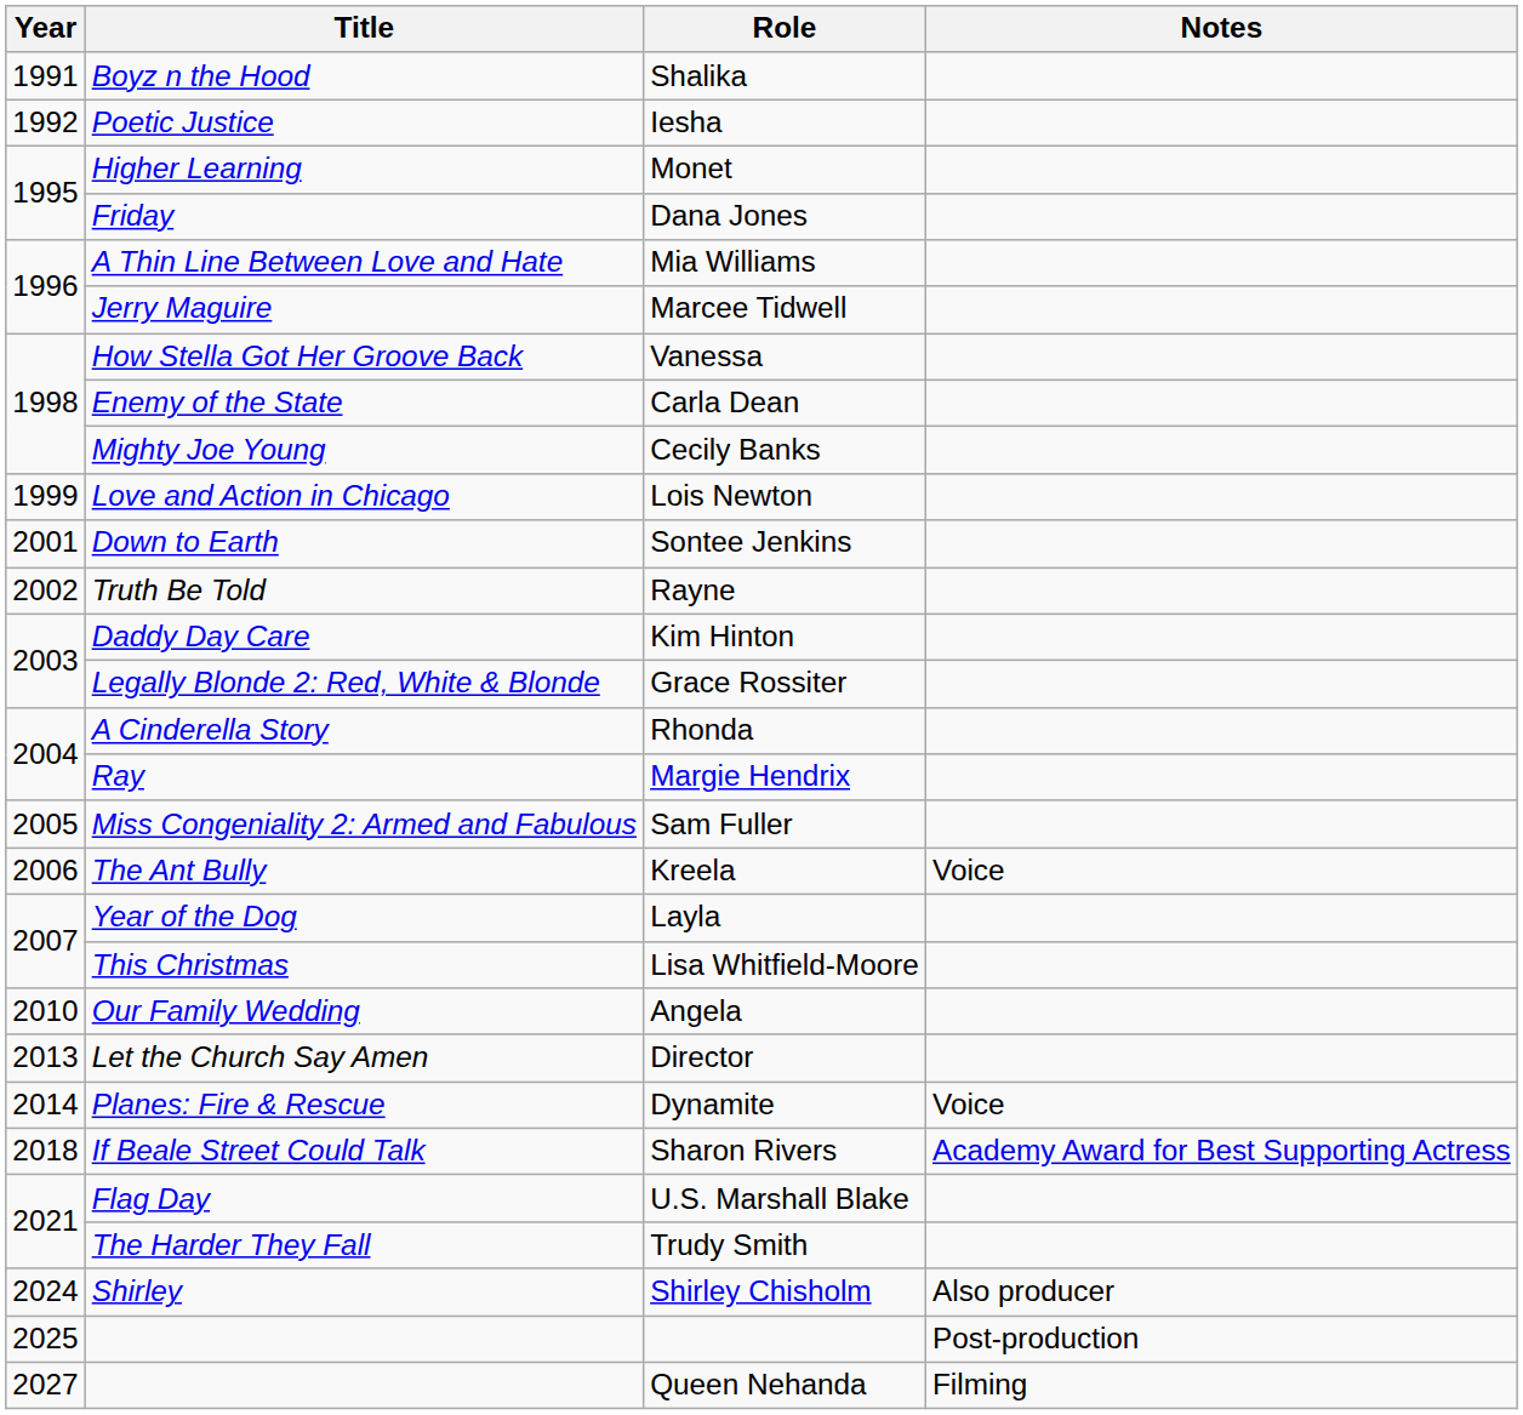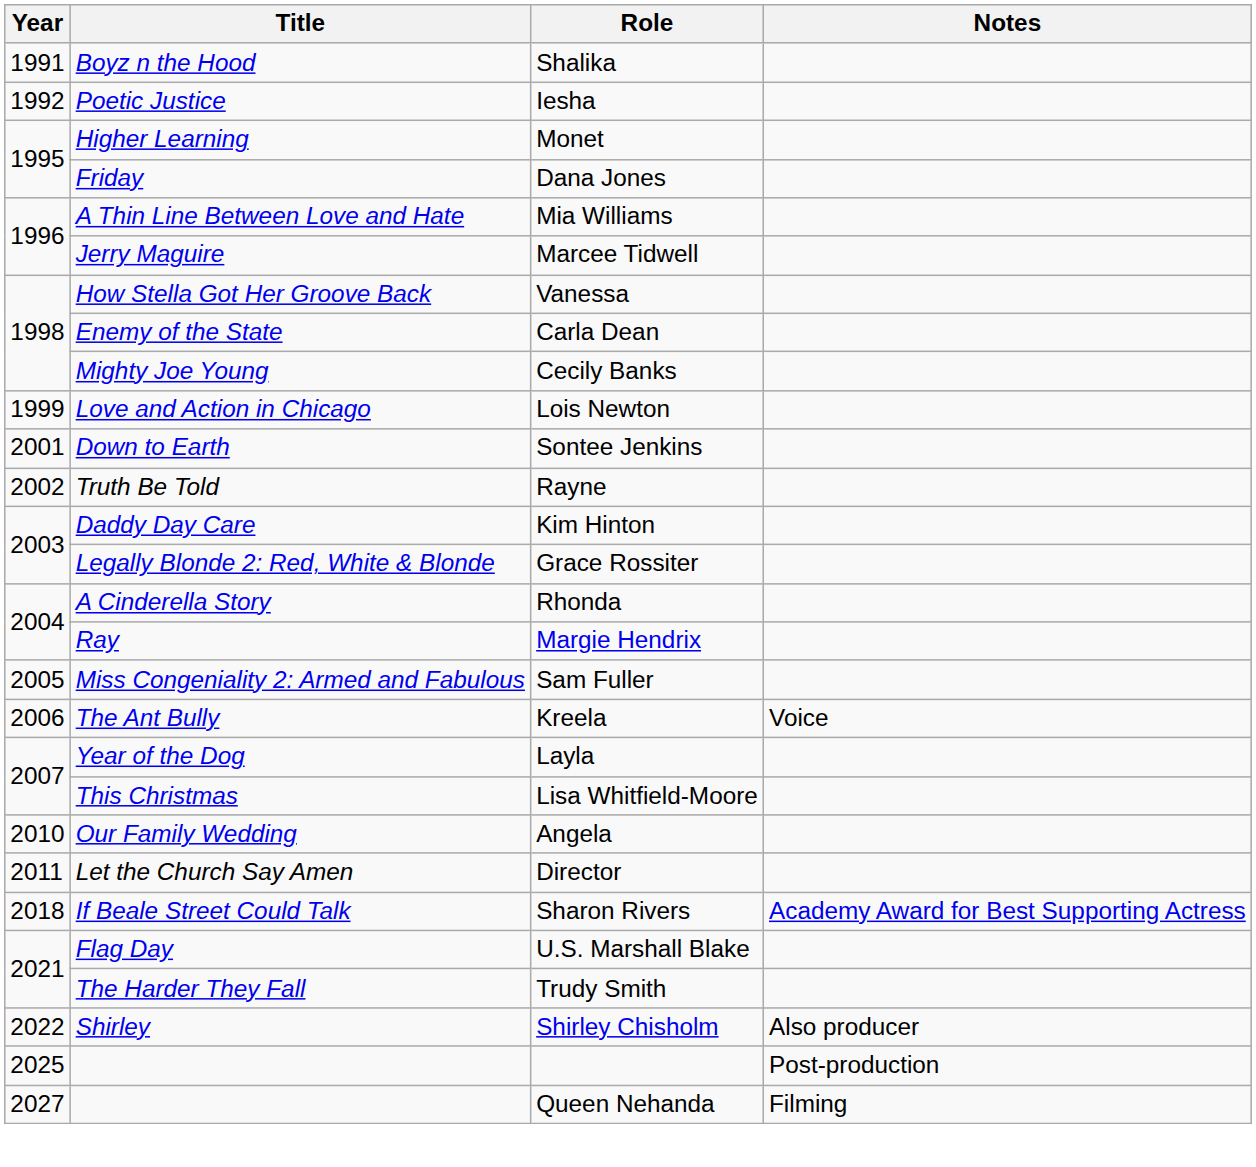Director | Year: 2013 -> 2011
- row: 2014 | Planes: Fire & Rescue | Dynamite | Voice
Shirley Chisholm | Year: 2024 -> 2022
